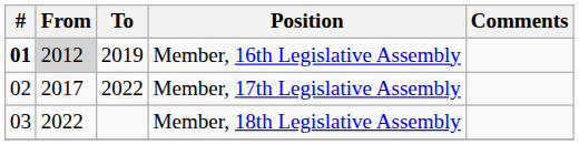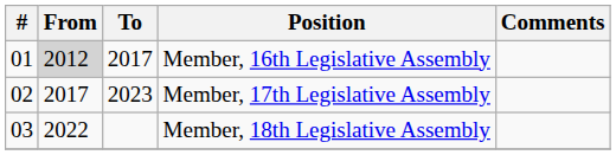Member, 16th Legislative Assembly | #: bold -> normal
Member, 16th Legislative Assembly | To: 2019 -> 2017
Member, 17th Legislative Assembly | To: 2022 -> 2023
